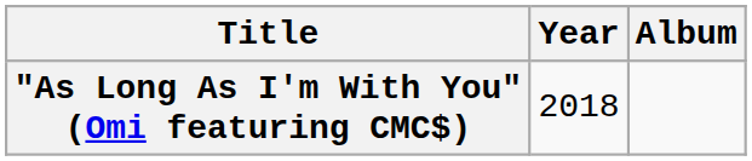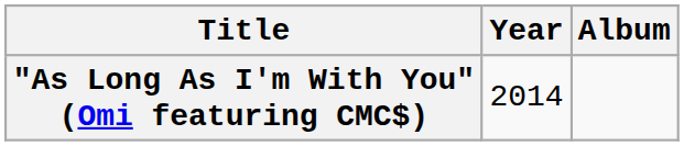"As Long As I'm With You" (Omi featuring CMC$) | Year: 2018 -> 2014
